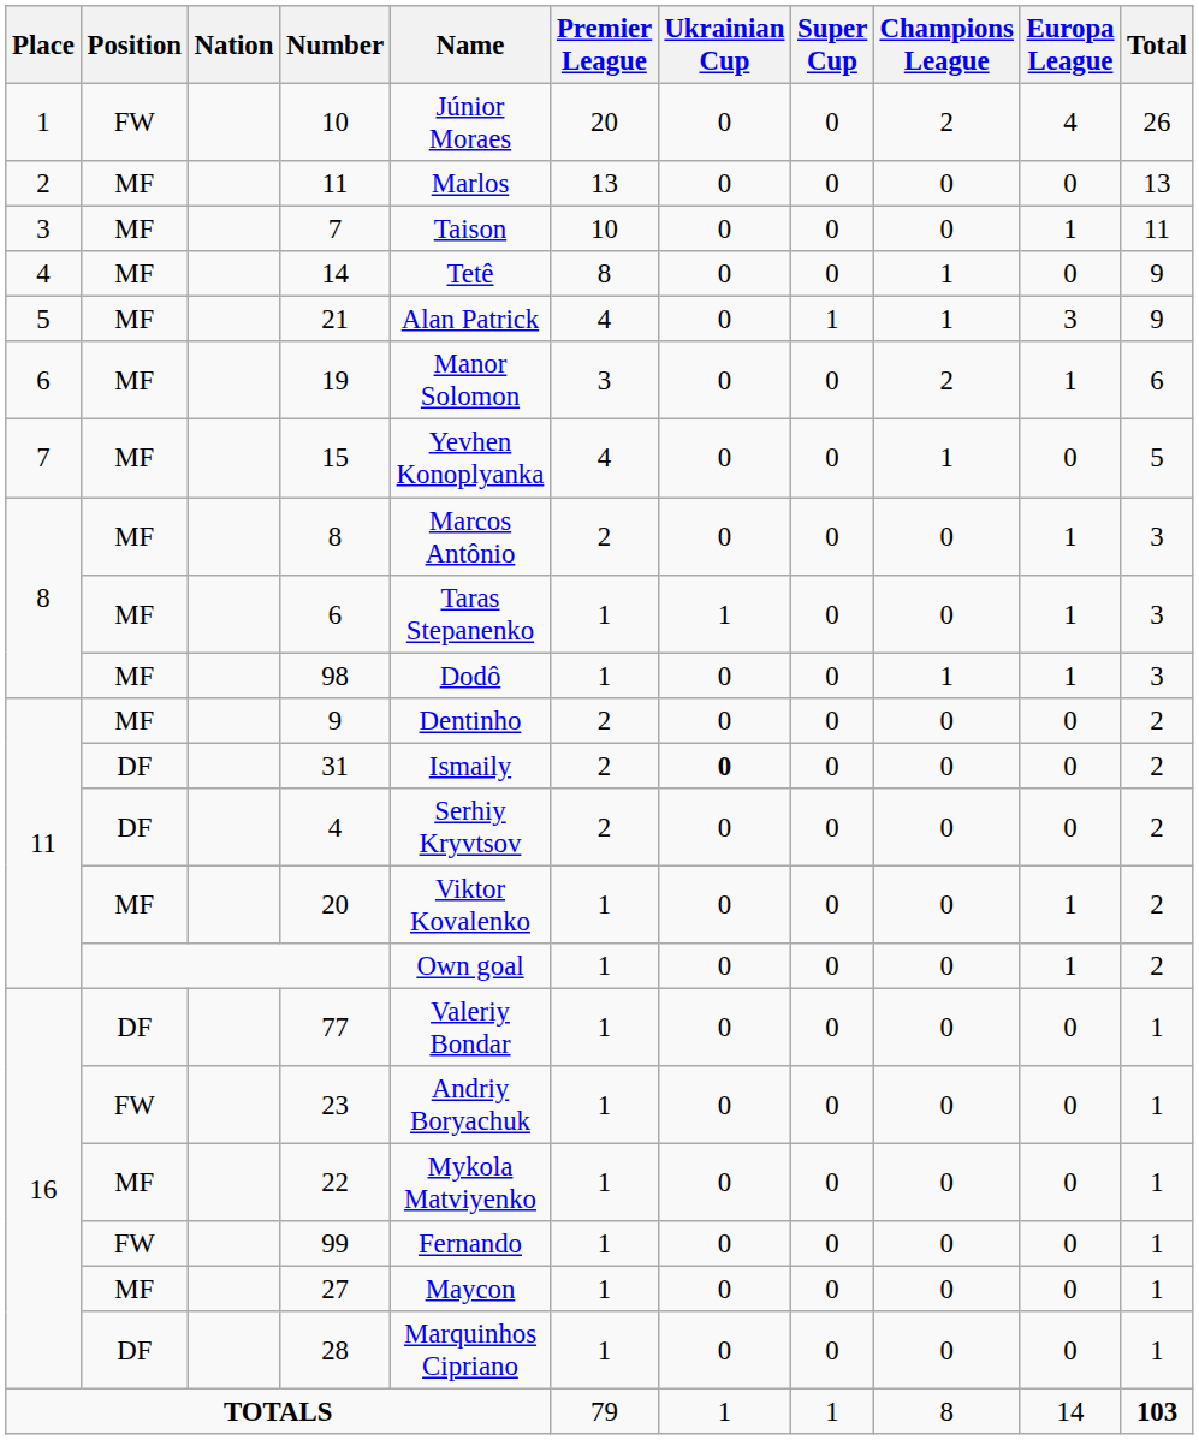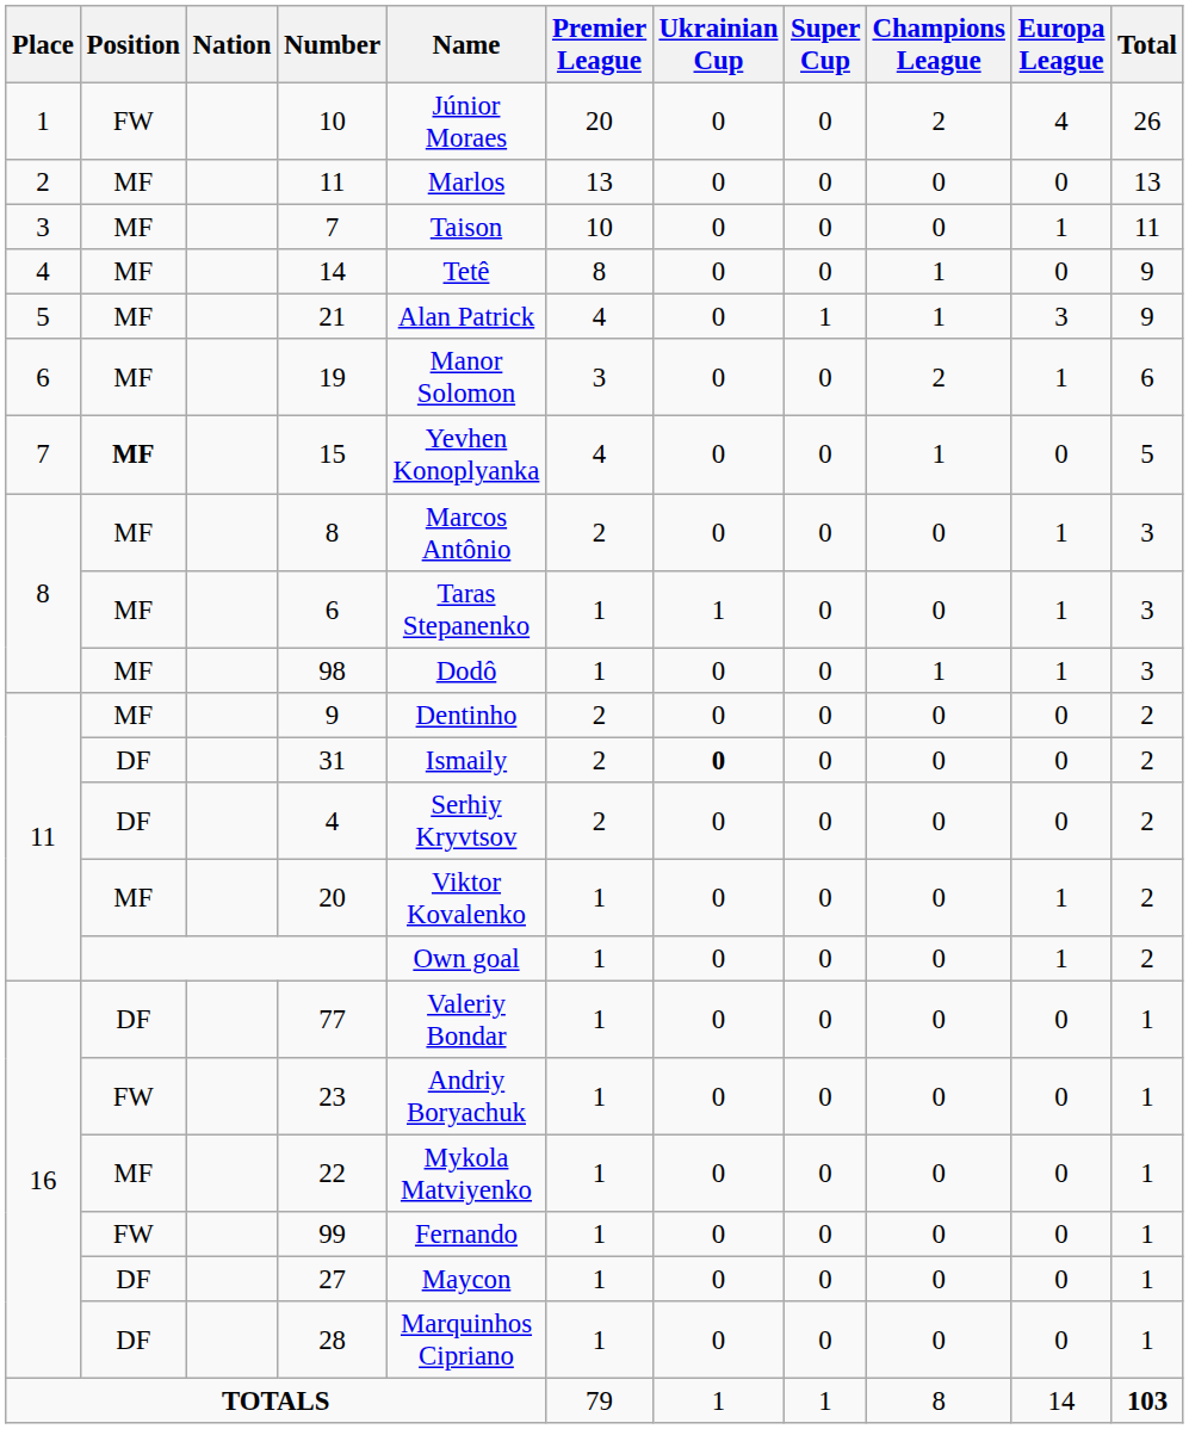15 | Position: normal -> bold
27 | Position: MF -> DF
